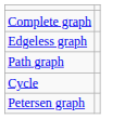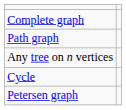- row: Edgeless graph
+ row: Any tree on n vertices
